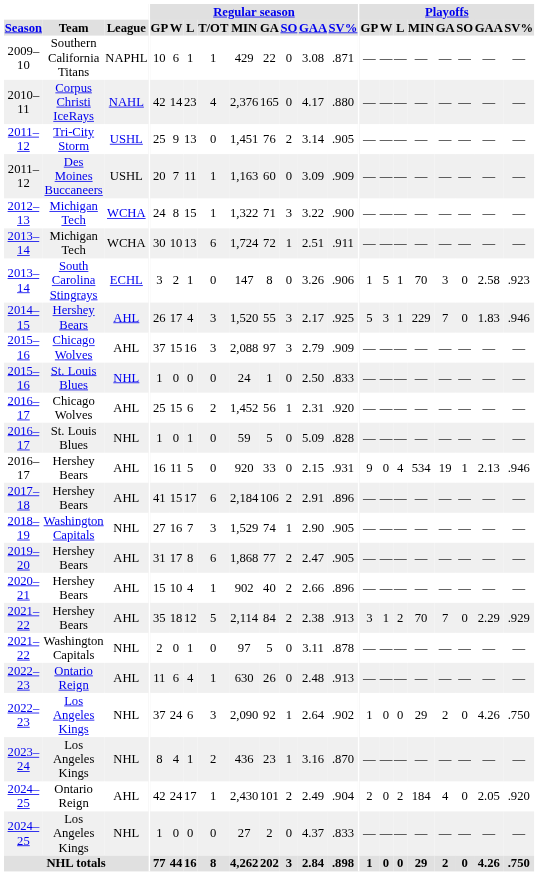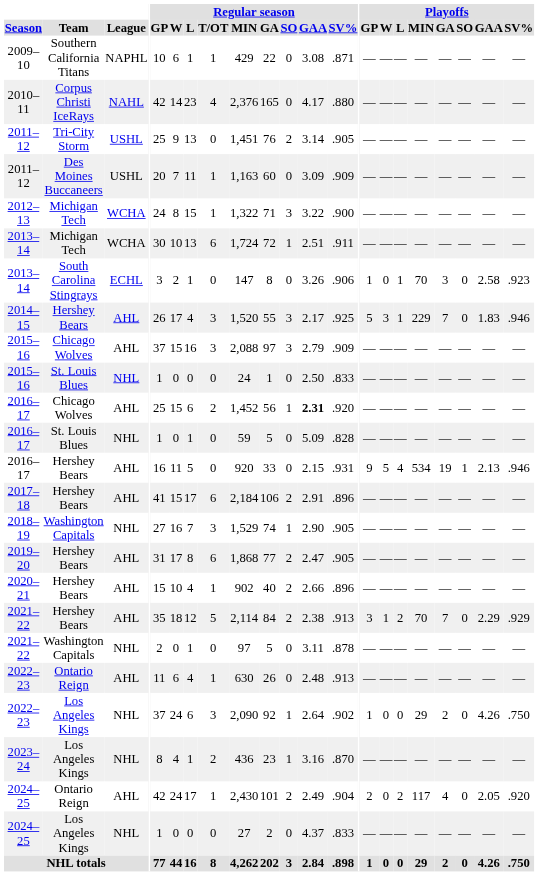2013–14 / South Carolina Stingrays | Playoffs / W: 5 -> 0
2016–17 / Chicago Wolves | Regular season / GAA: normal -> bold
2016–17 / Hershey Bears | Playoffs / W: 0 -> 5
2024–25 / Ontario Reign | Playoffs / MIN: 184 -> 117
